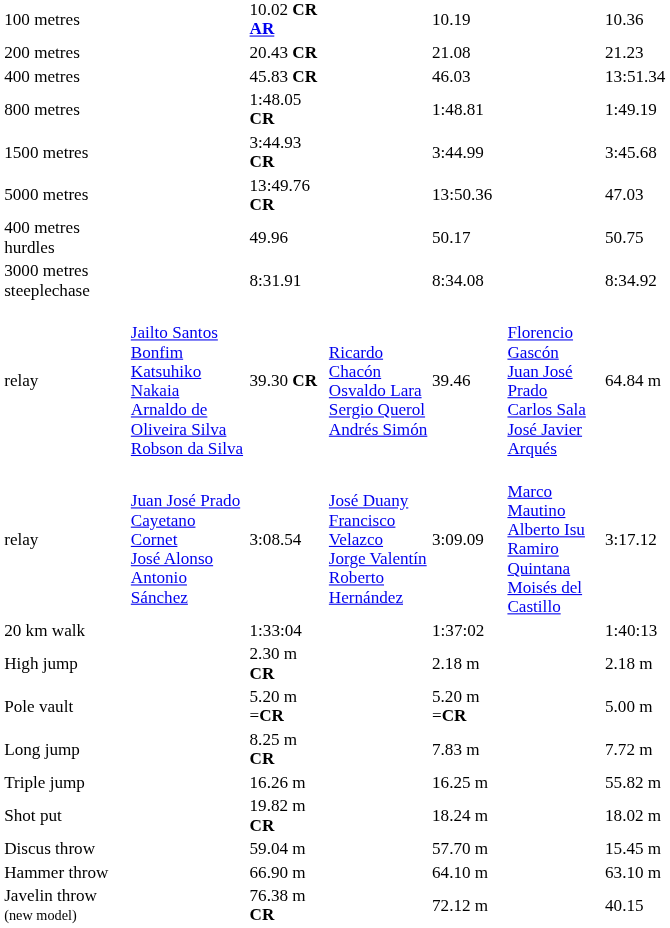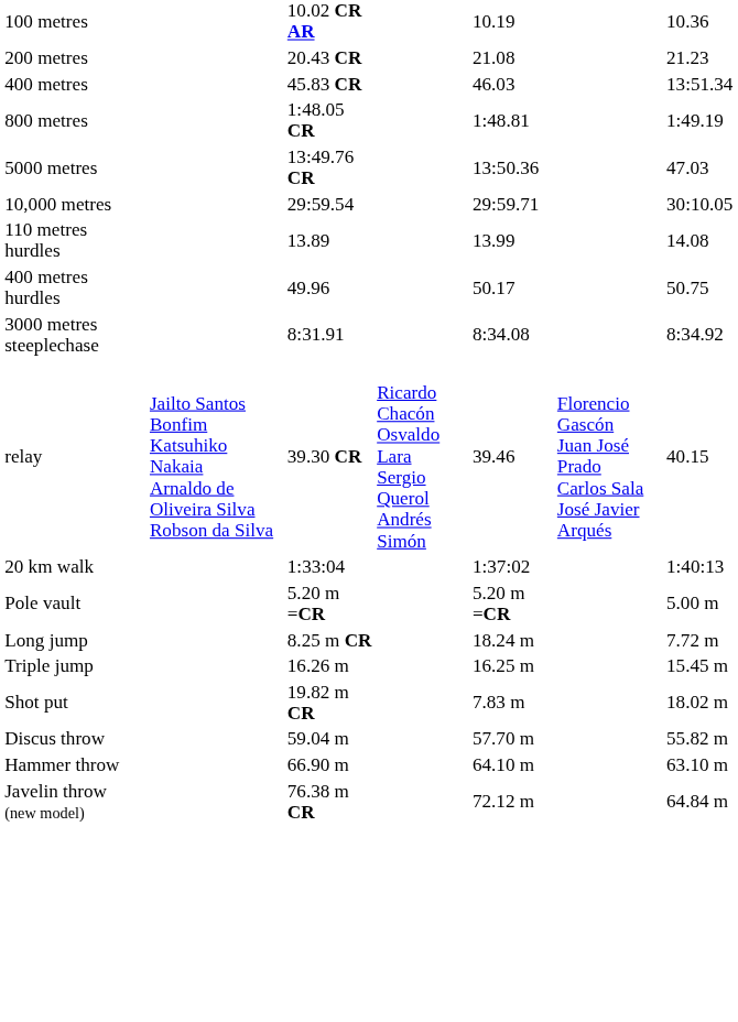- row: 1500 metres | 3:44.93 CR | 3:44.99 | 3:45.68
+ row: 10,000 metres | 29:59.54 | 29:59.71 | 30:10.05
+ row: 110 metres hurdles | 13.89 | 13.99 | 14.08
39.30 CR | column 7: 64.84 m -> 40.15
- row: relay | Juan José Prado Cayetano Cornet José Alonso Antonio Sánchez | 3:08.54 | José Duany Francisco Velazco Jorge Valentín Roberto Hernández | 3:09.09 | Marco Mautino Alberto Isu Ramiro Quintana Moisés del Castillo | 3:17.12
- row: High jump | 2.30 m CR | 2.18 m | 2.18 m
8.25 m CR | column 5: 7.83 m -> 18.24 m
16.26 m | column 7: 55.82 m -> 15.45 m
19.82 m CR | column 5: 18.24 m -> 7.83 m
59.04 m | column 7: 15.45 m -> 55.82 m
76.38 m CR | column 7: 40.15 -> 64.84 m
